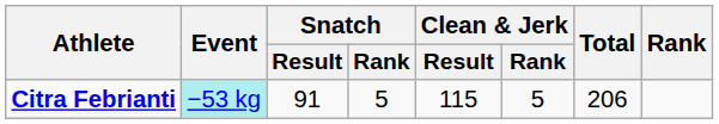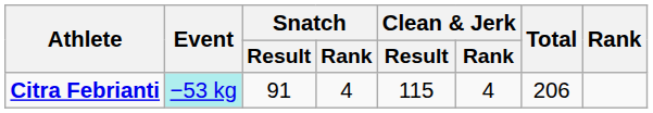Citra Febrianti | Snatch / Rank: 5 -> 4
Citra Febrianti | Clean & Jerk / Rank: 5 -> 4
